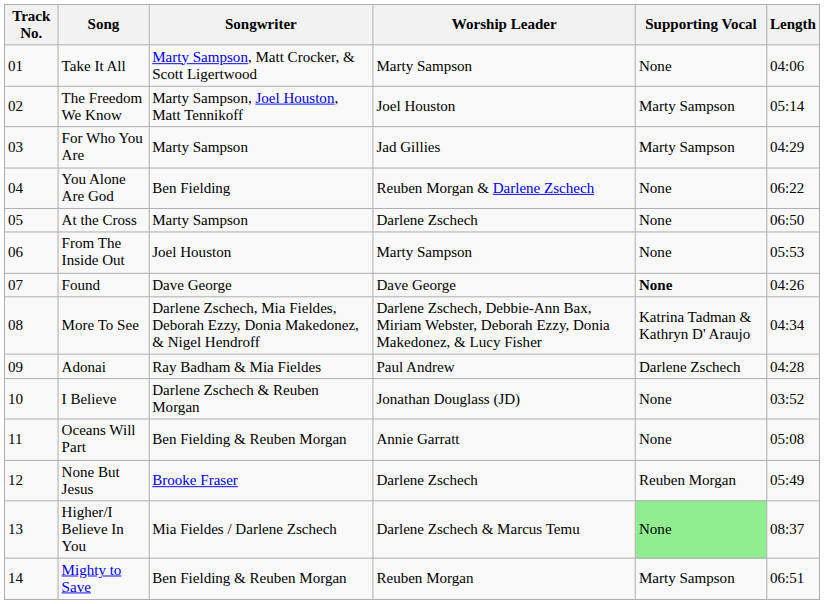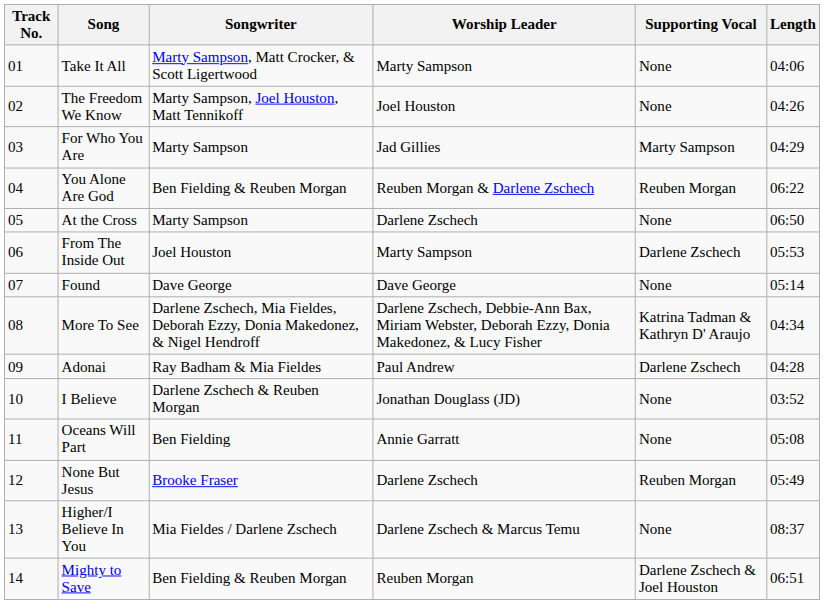The Freedom We Know | Supporting Vocal: Marty Sampson -> None
The Freedom We Know | Length: 05:14 -> 04:26
You Alone Are God | Songwriter: Ben Fielding -> Ben Fielding & Reuben Morgan
You Alone Are God | Supporting Vocal: None -> Reuben Morgan
From The Inside Out | Supporting Vocal: None -> Darlene Zschech
Found | Supporting Vocal: bold -> normal
Found | Length: 04:26 -> 05:14
Oceans Will Part | Songwriter: Ben Fielding & Reuben Morgan -> Ben Fielding
Higher/I Believe In You | Supporting Vocal: lightgreen background -> no background
Mighty to Save | Supporting Vocal: Marty Sampson -> Darlene Zschech & Joel Houston
